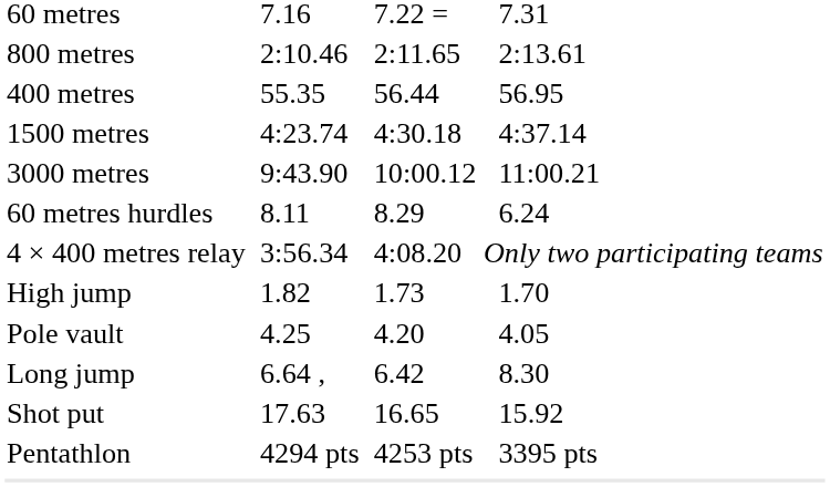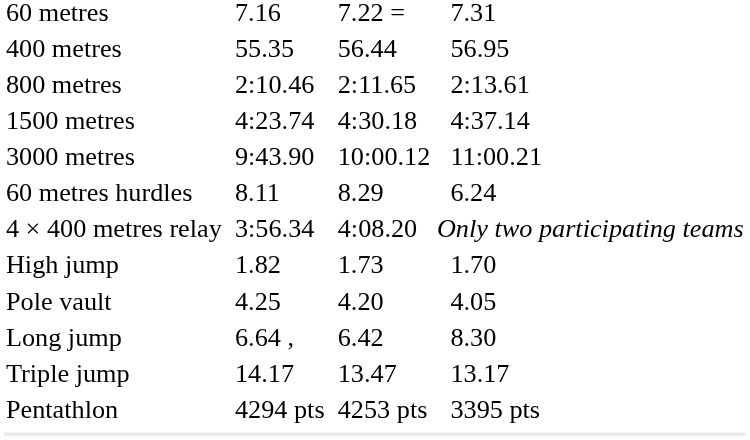rows swapped: 400 metres <-> 800 metres
+ row: Triple jump | 14.17 | 13.47 | 13.17
- row: Shot put | 17.63 | 16.65 | 15.92
